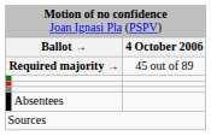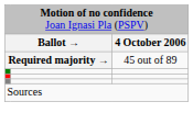- row: Absentees
